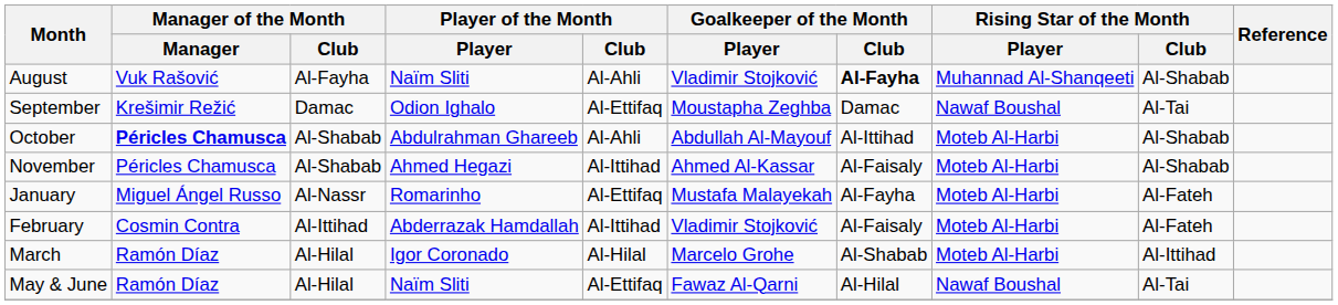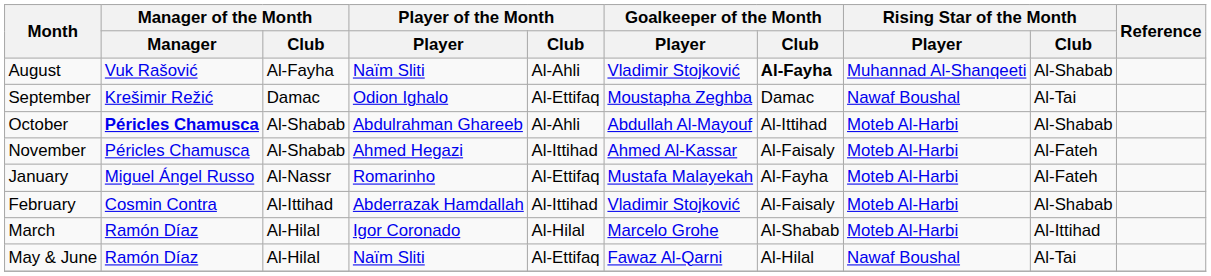November | Rising Star of the Month / Club: Al-Shabab -> Al-Fateh
February | Rising Star of the Month / Club: Al-Fateh -> Al-Shabab
